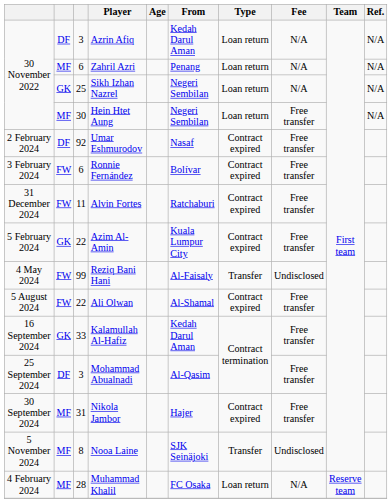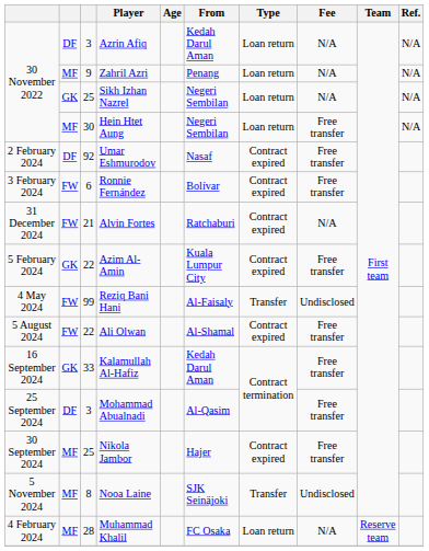Zahril Azri | column 3: 6 -> 9
Alvin Fortes | column 3: 11 -> 21
Alvin Fortes | Fee: Free transfer -> N/A
Nikola Jambor | column 3: 31 -> 25
